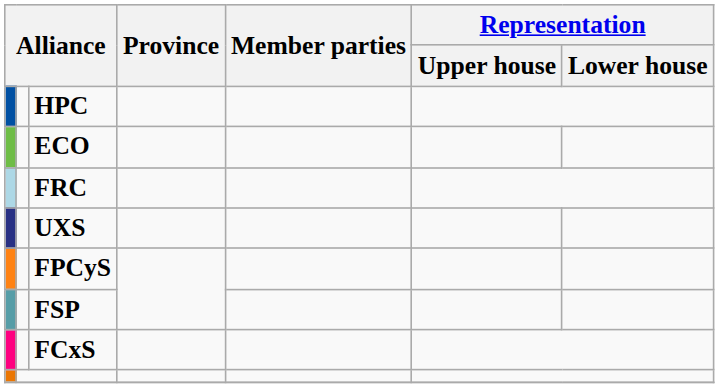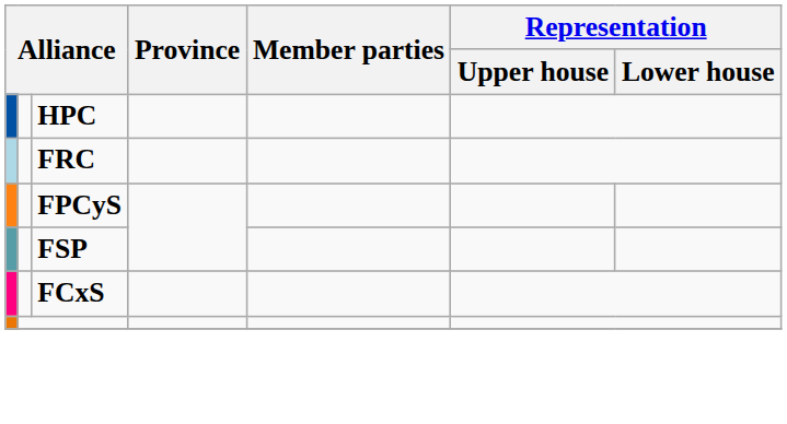- row: ECO
- row: UXS
